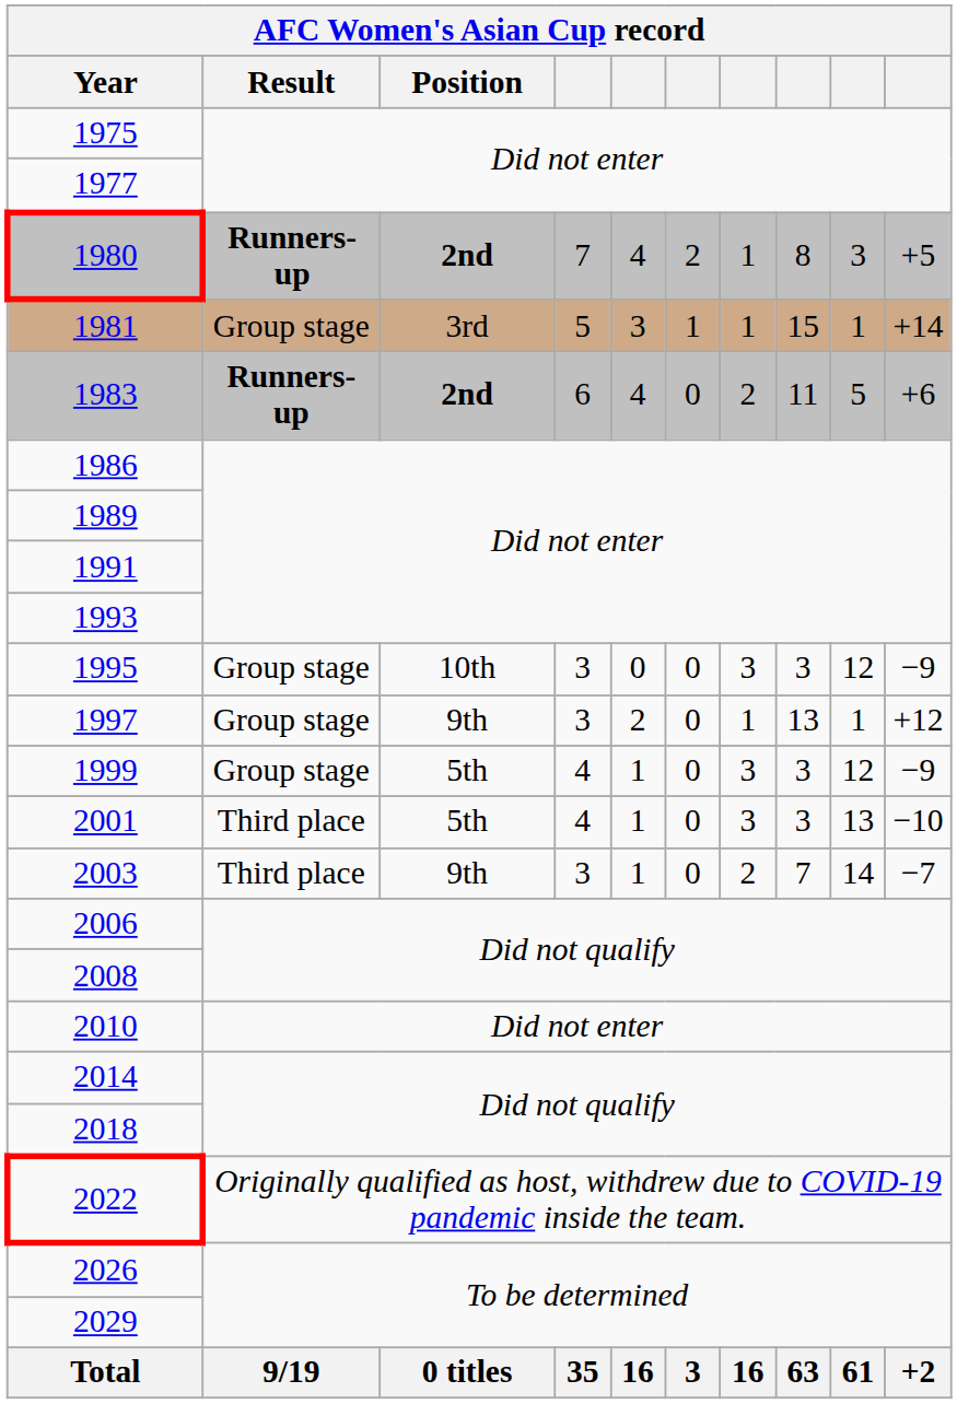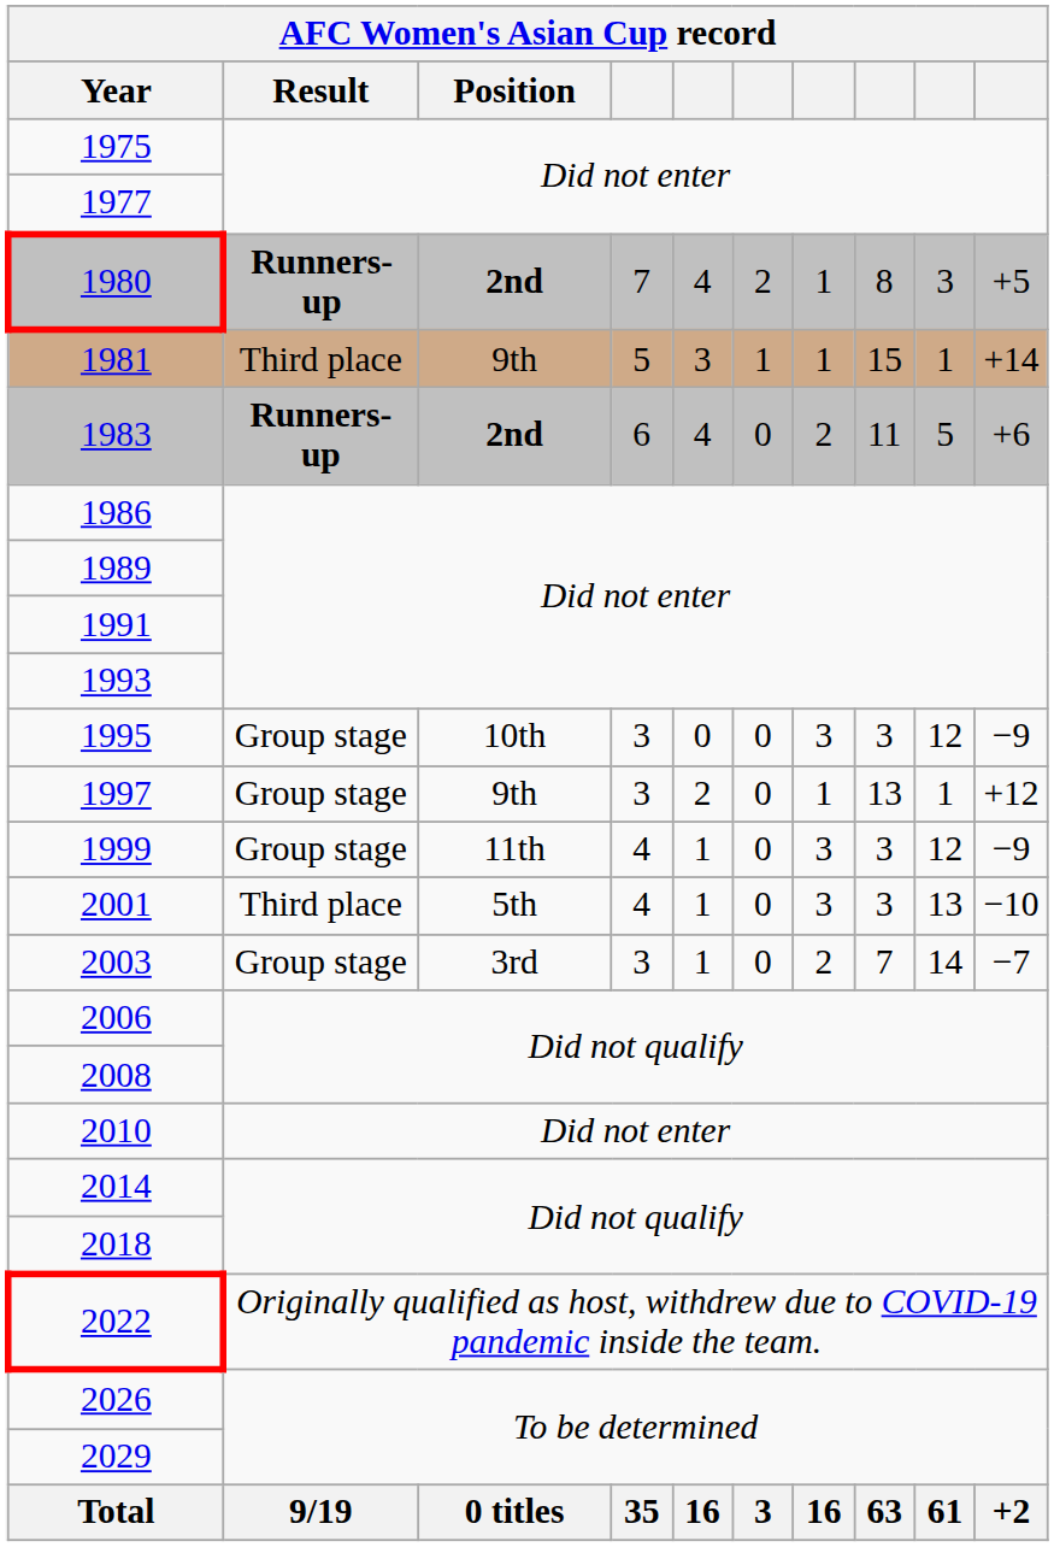1981 | Result: Group stage -> Third place
1981 | Position: 3rd -> 9th
1999 | Position: 5th -> 11th
2003 | Result: Third place -> Group stage
2003 | Position: 9th -> 3rd
